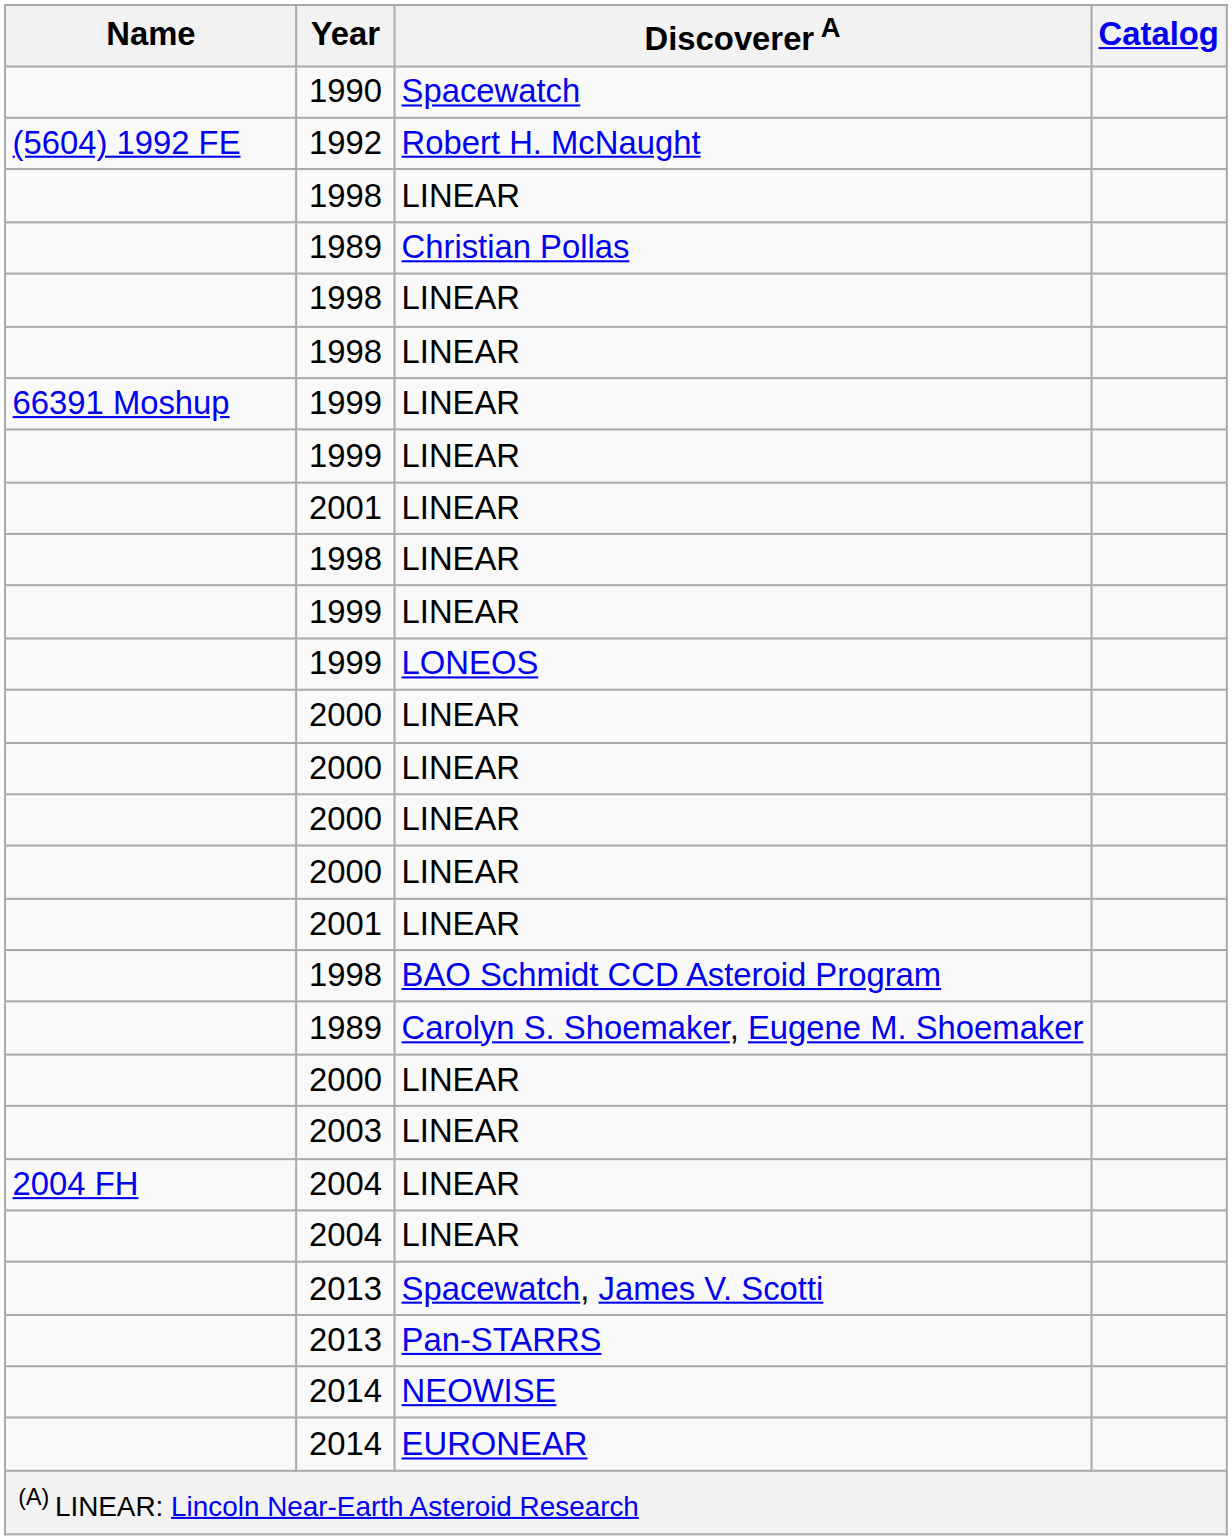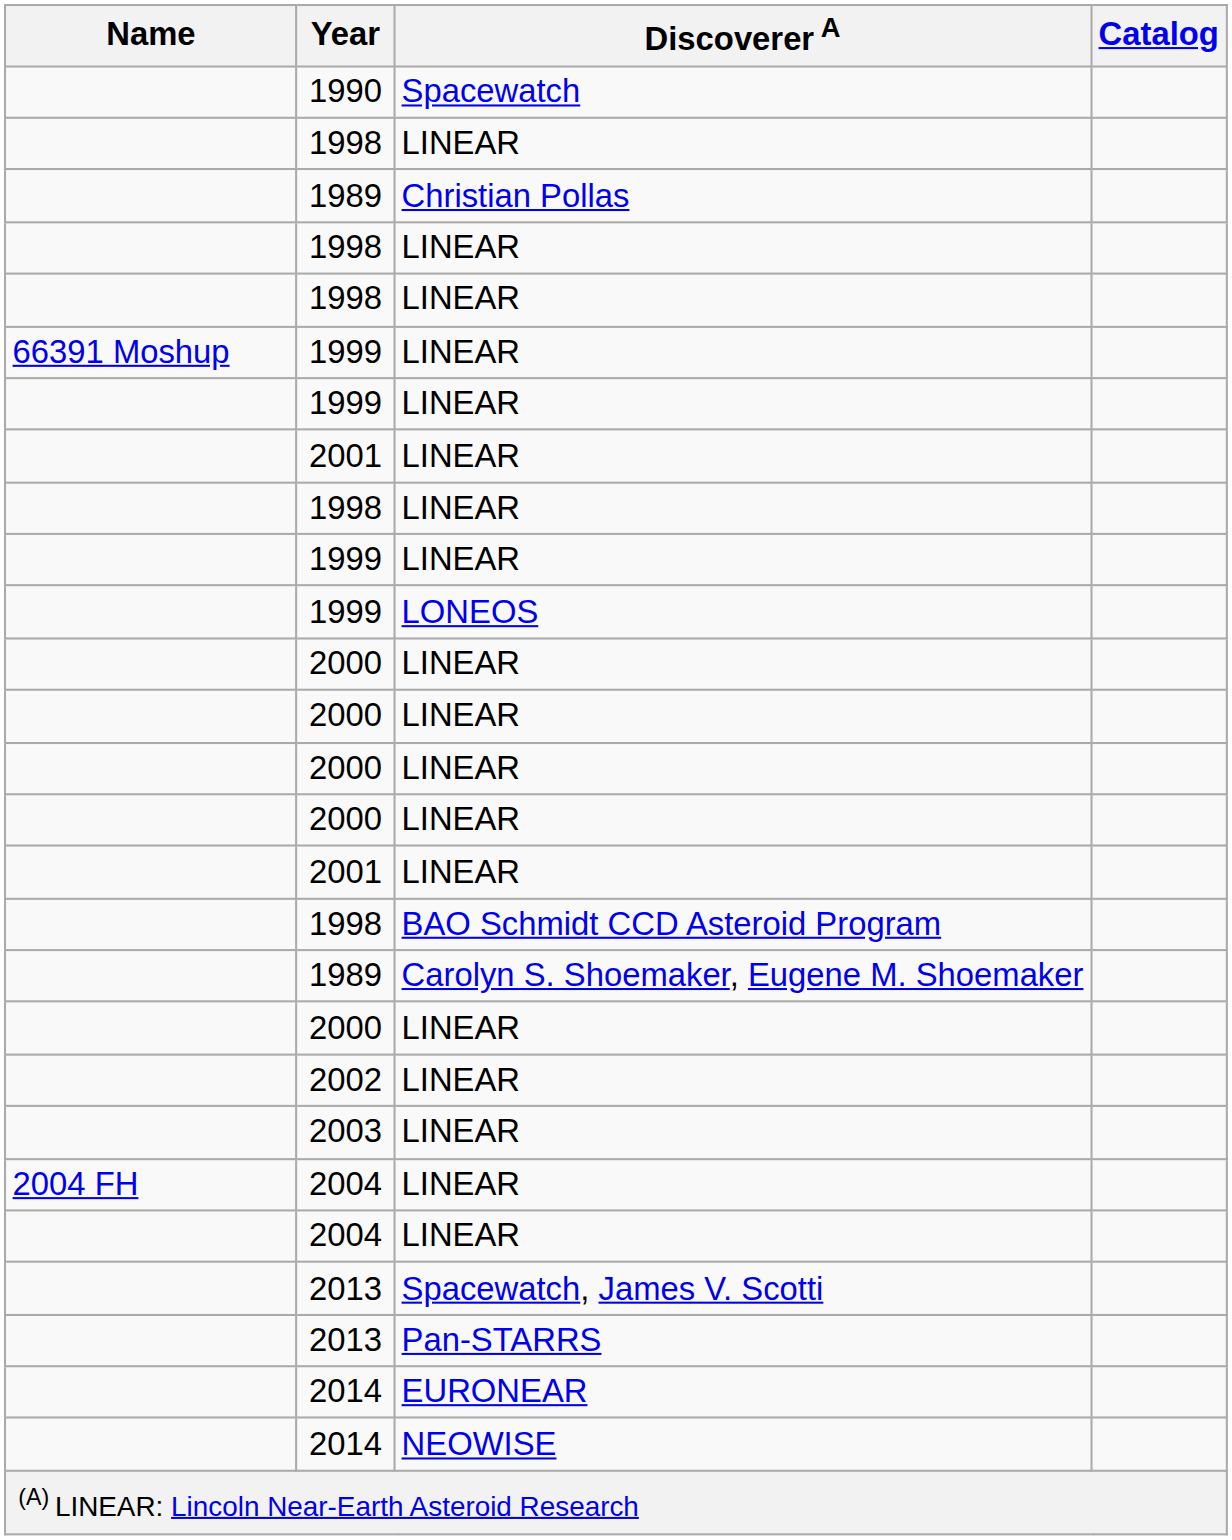- row: (5604) 1992 FE | 1992 | Robert H. McNaught
+ row: 2002 | LINEAR
rows swapped: 2014 / NEOWISE <-> 2014 / EURONEAR
